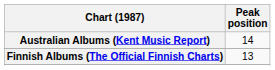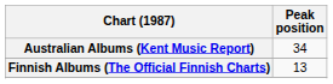Australian Albums (Kent Music Report) | Peak position: 14 -> 34
